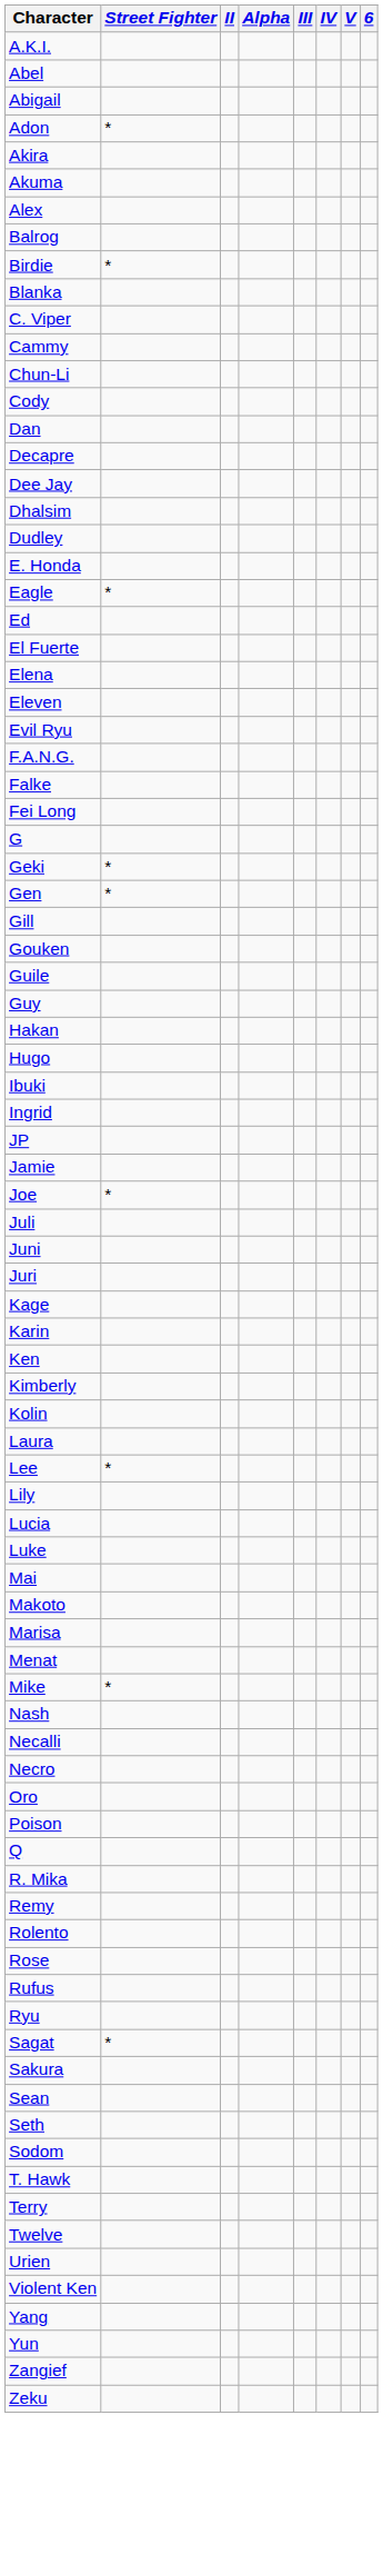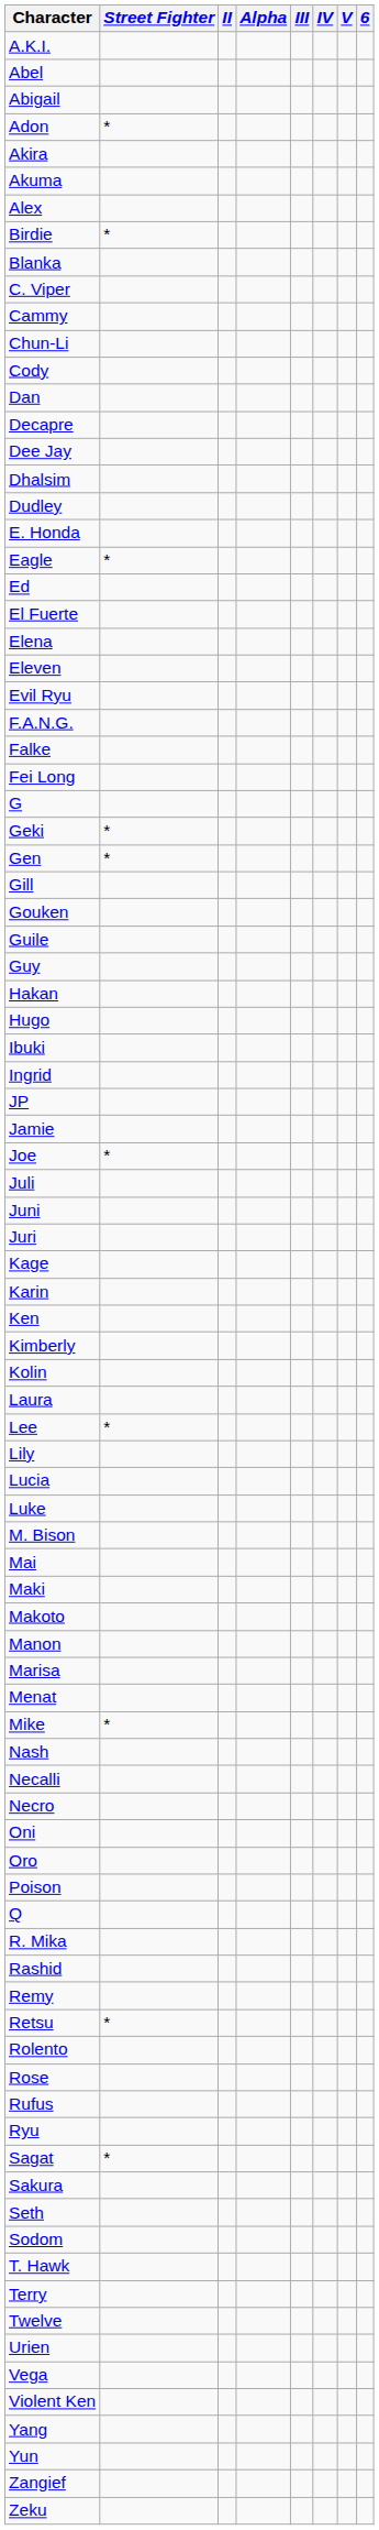- row: Balrog
+ row: M. Bison
+ row: Maki
+ row: Manon
+ row: Oni
+ row: Rashid
+ row: Retsu | *
- row: Sean
+ row: Vega
